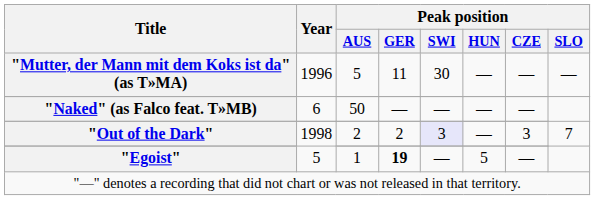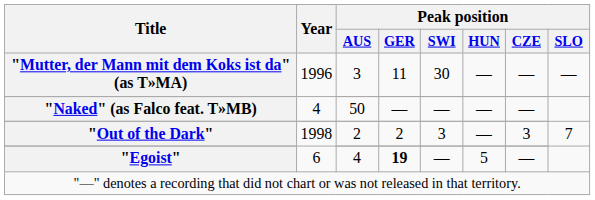"Mutter, der Mann mit dem Koks ist da" (as T»MA) | Peak position / AUS: 5 -> 3
"Naked" (as Falco feat. T»MB) | Year: 6 -> 4
"Out of the Dark" | Peak position / SWI: lavender background -> no background
"Egoist" | Year: 5 -> 6
"Egoist" | Peak position / AUS: 1 -> 4
